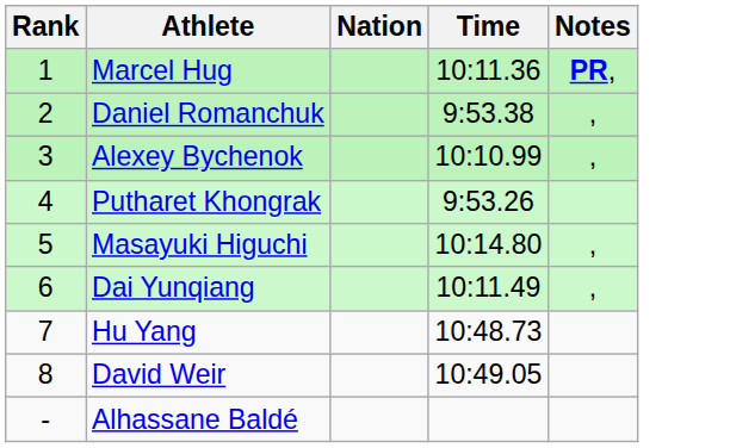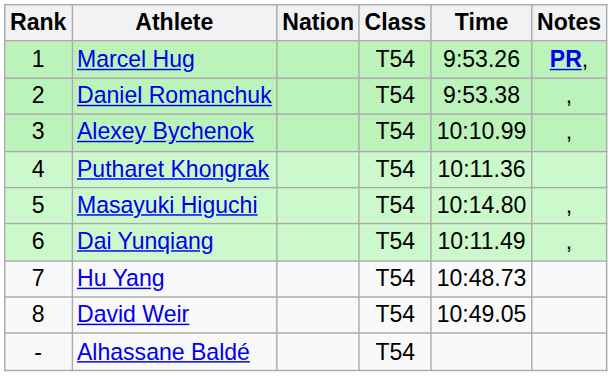+ column: Class | T54 | T54 | T54 | T54 | T54 | T54 | T54 | T54 | T54
Marcel Hug | Time: 10:11.36 -> 9:53.26
Putharet Khongrak | Time: 9:53.26 -> 10:11.36
